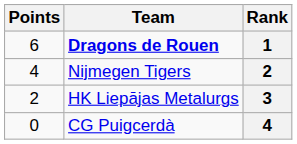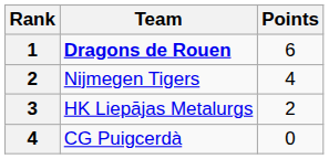columns swapped: Rank <-> Points
